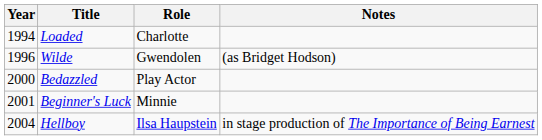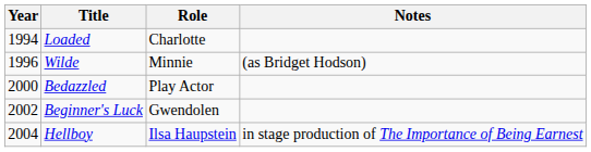Wilde | Role: Gwendolen -> Minnie
Beginner's Luck | Year: 2001 -> 2002
Beginner's Luck | Role: Minnie -> Gwendolen
